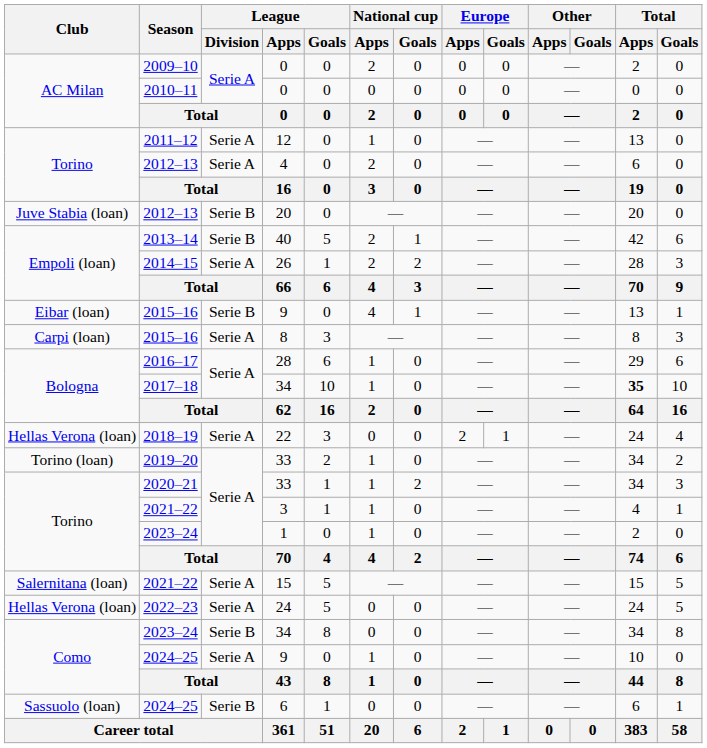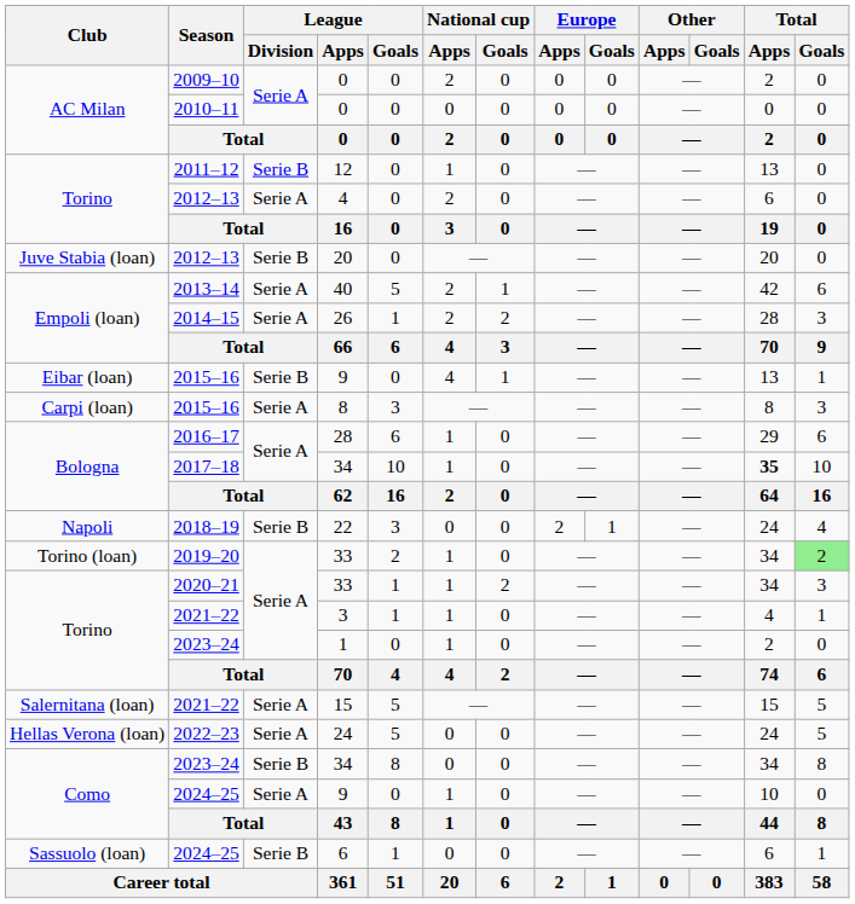12 | League / Division: Serie A -> Serie B
40 | League / Division: Serie B -> Serie A
22 | Club: Hellas Verona (loan) -> Napoli
22 | League / Division: Serie A -> Serie B
2019–20 / 33 | Total / Goals: no background -> lightgreen background
